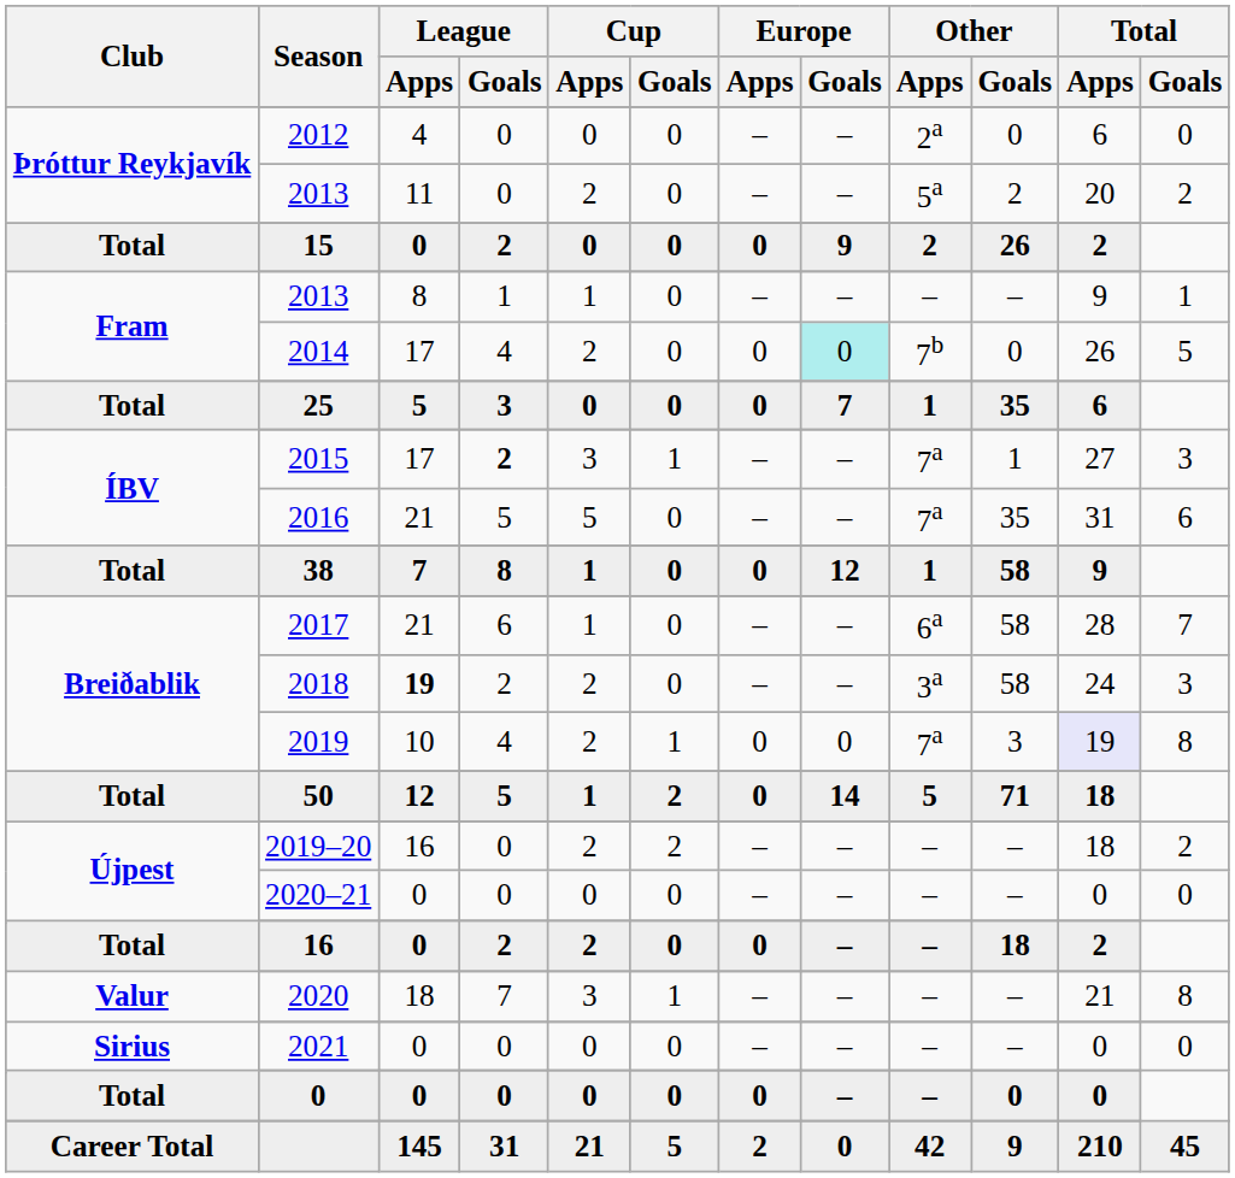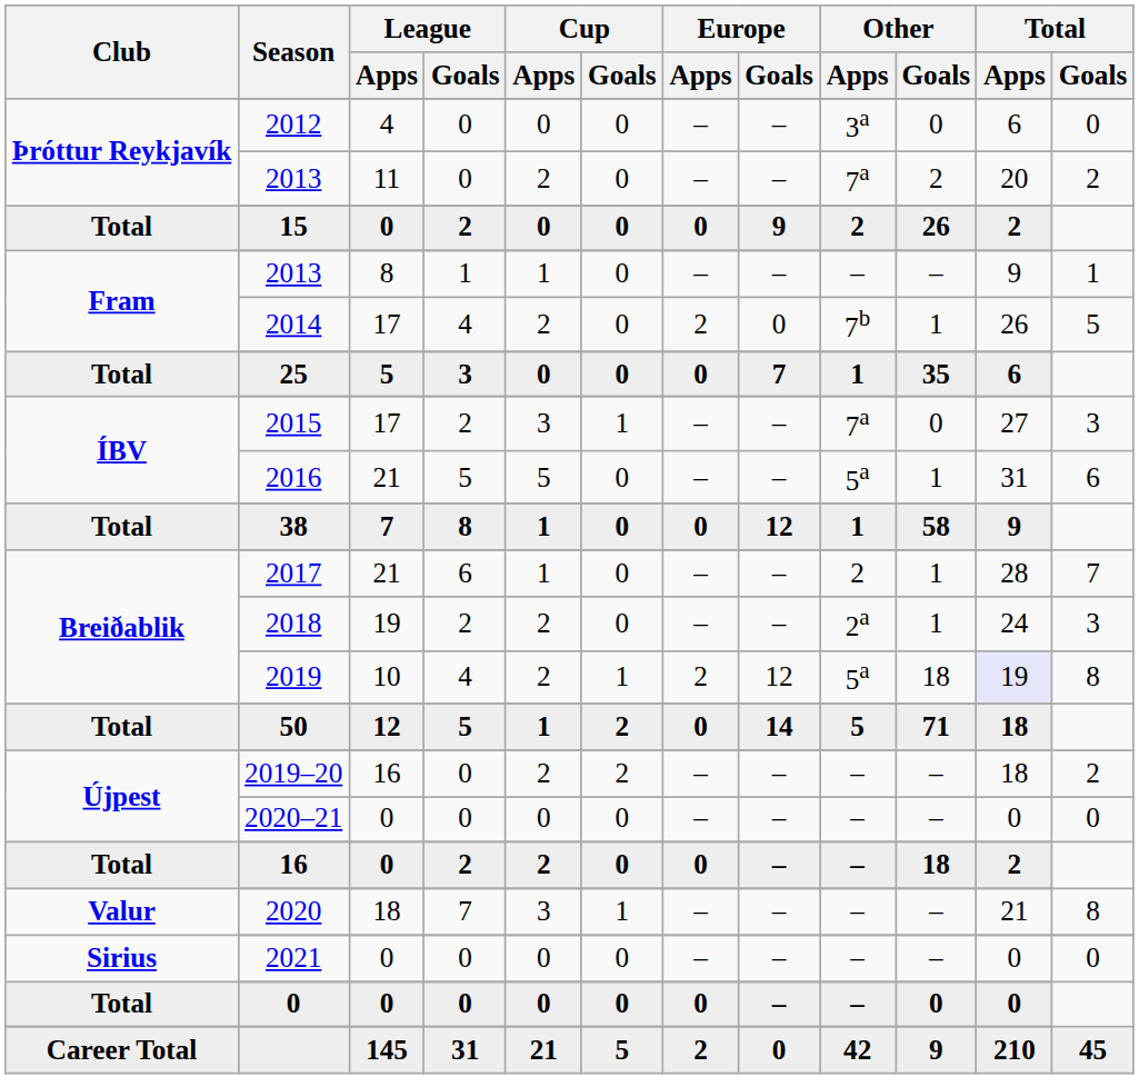2012 | Other / Apps: 2a -> 3a
Þróttur Reykjavík / 2013 | Other / Apps: 5a -> 7a
2014 | Europe / Apps: 0 -> 2
2014 | Europe / Goals: paleturquoise background -> no background
2014 | Other / Goals: 0 -> 1
2015 | League / Goals: bold -> normal
2015 | Other / Goals: 1 -> 0
2016 | Other / Apps: 7a -> 5a
2016 | Other / Goals: 35 -> 1
2017 | Other / Apps: 6a -> 2
2017 | Other / Goals: 58 -> 1
2018 | League / Apps: bold -> normal
2018 | Other / Apps: 3a -> 2a
2018 | Other / Goals: 58 -> 1
2019 | Europe / Apps: 0 -> 2
2019 | Europe / Goals: 0 -> 12
2019 | Other / Apps: 7a -> 5a
2019 | Other / Goals: 3 -> 18
